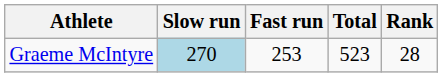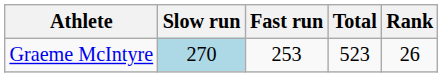Graeme McIntyre | Rank: 28 -> 26
